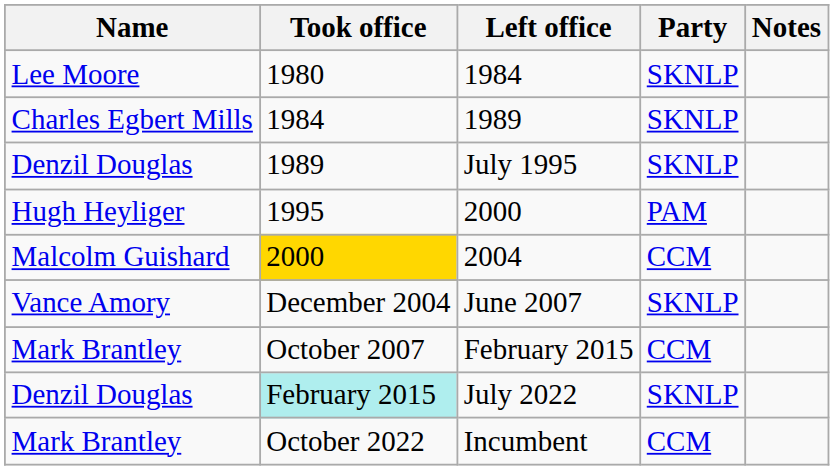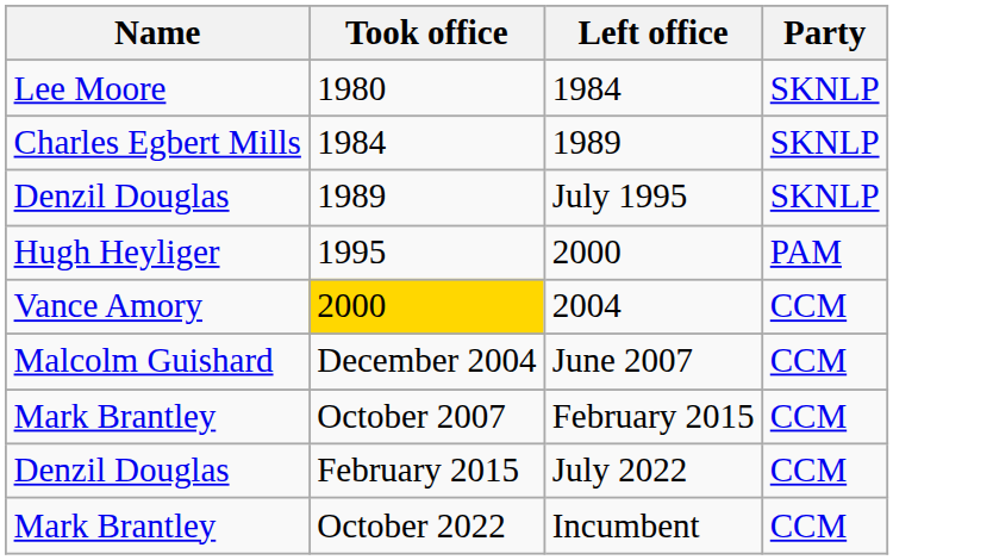- column: Notes
2004 | Name: Malcolm Guishard -> Vance Amory
June 2007 | Name: Vance Amory -> Malcolm Guishard
June 2007 | Party: SKNLP -> CCM
July 2022 | Took office: paleturquoise background -> no background
July 2022 | Party: SKNLP -> CCM
